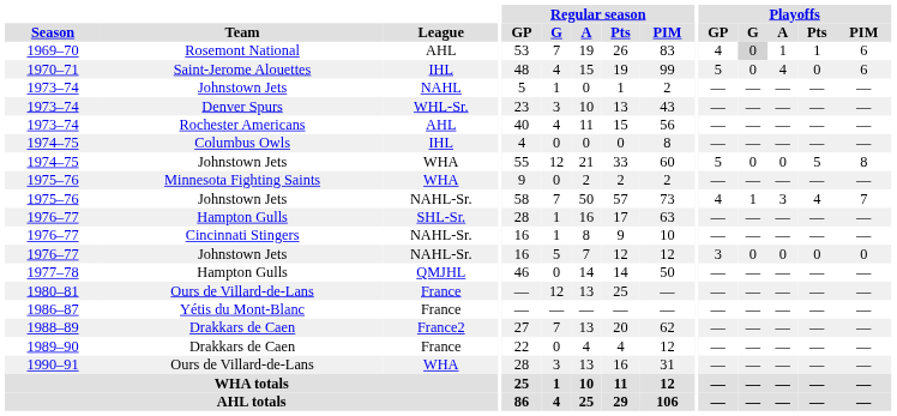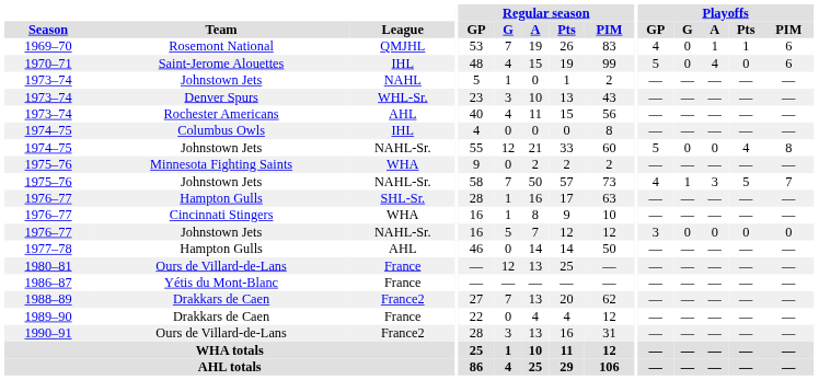1969–70 | League: AHL -> QMJHL
1969–70 | Playoffs / G: lightgrey background -> no background
1974–75 / Johnstown Jets | League: WHA -> NAHL-Sr.
1974–75 / Johnstown Jets | Playoffs / Pts: 5 -> 4
1975–76 / Johnstown Jets | Playoffs / Pts: 4 -> 5
1976–77 / Cincinnati Stingers | League: NAHL-Sr. -> WHA
1977–78 | League: QMJHL -> AHL
1990–91 | League: WHA -> France2
